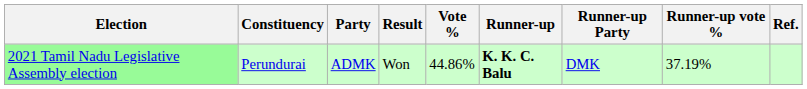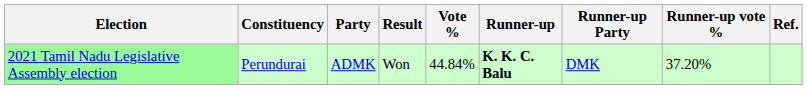2021 Tamil Nadu Legislative Assembly election | Vote %: 44.86% -> 44.84%
2021 Tamil Nadu Legislative Assembly election | Runner-up vote %: 37.19% -> 37.20%
